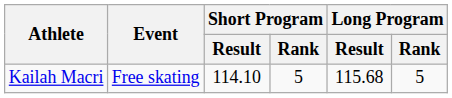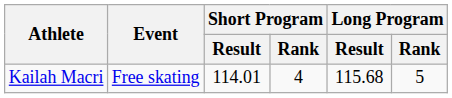Kailah Macri | Short Program / Result: 114.10 -> 114.01
Kailah Macri | Short Program / Rank: 5 -> 4
